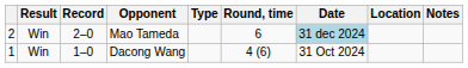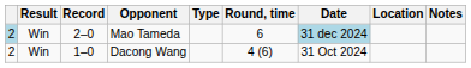Mao Tameda | column 1: no background -> lightblue background
Dacong Wang | column 1: 1 -> 2
